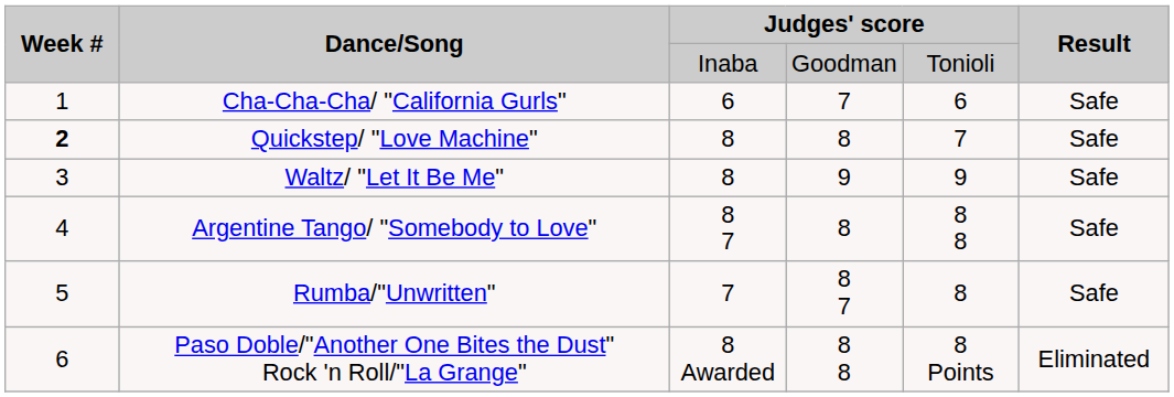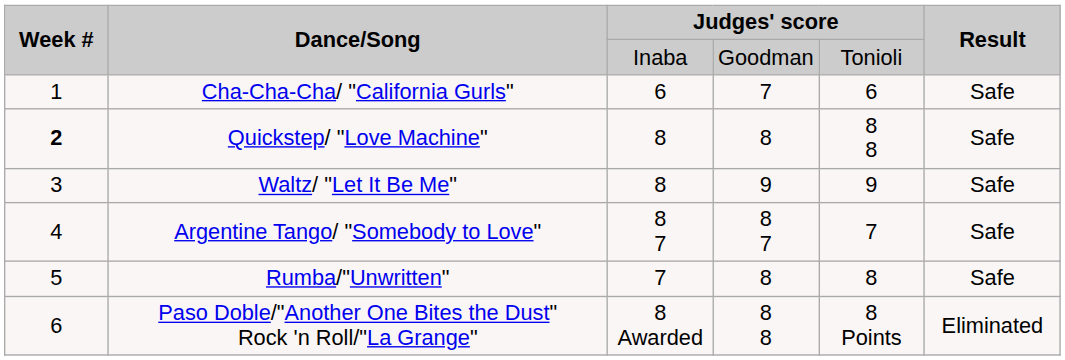Quickstep/ "Love Machine" | column 5: 7 -> 8 8
Argentine Tango/ "Somebody to Love" | column 4: 8 -> 8 7
Argentine Tango/ "Somebody to Love" | column 5: 8 8 -> 7
Rumba/"Unwritten" | column 4: 8 7 -> 8
